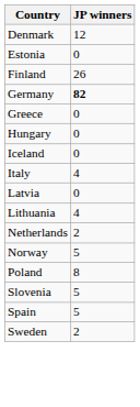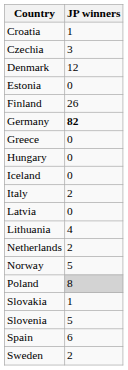+ row: Croatia | 1
+ row: Czechia | 3
Italy | JP winners: 4 -> 2
Poland | JP winners: no background -> lightgrey background
+ row: Slovakia | 1
Spain | JP winners: 5 -> 6
